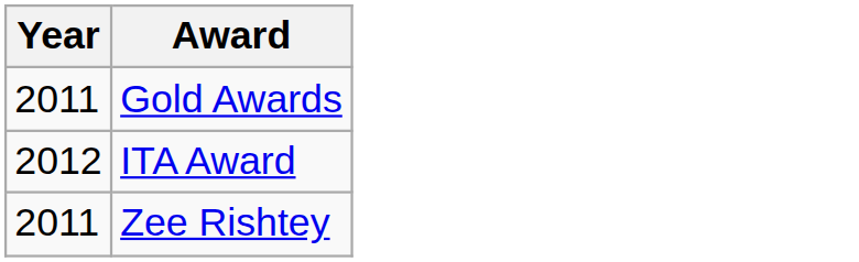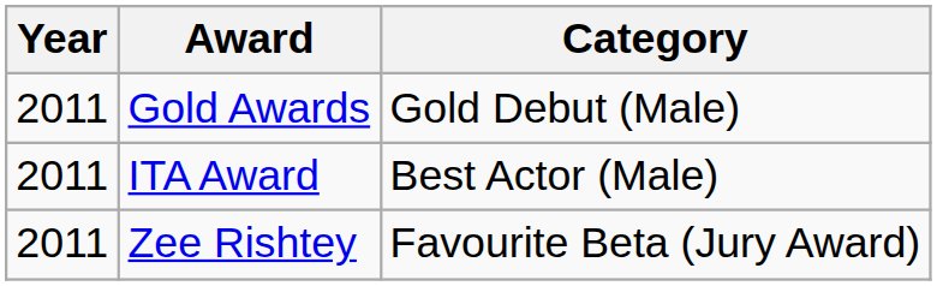+ column: Category | Gold Debut (Male) | Best Actor (Male) | Favourite Beta (Jury Award)
ITA Award | Year: 2012 -> 2011
